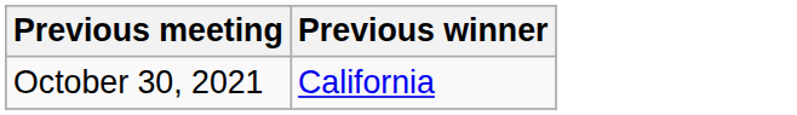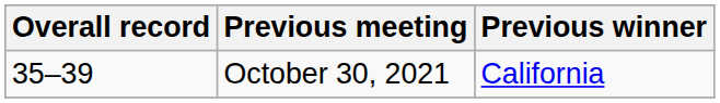+ column: Overall record | 35–39
